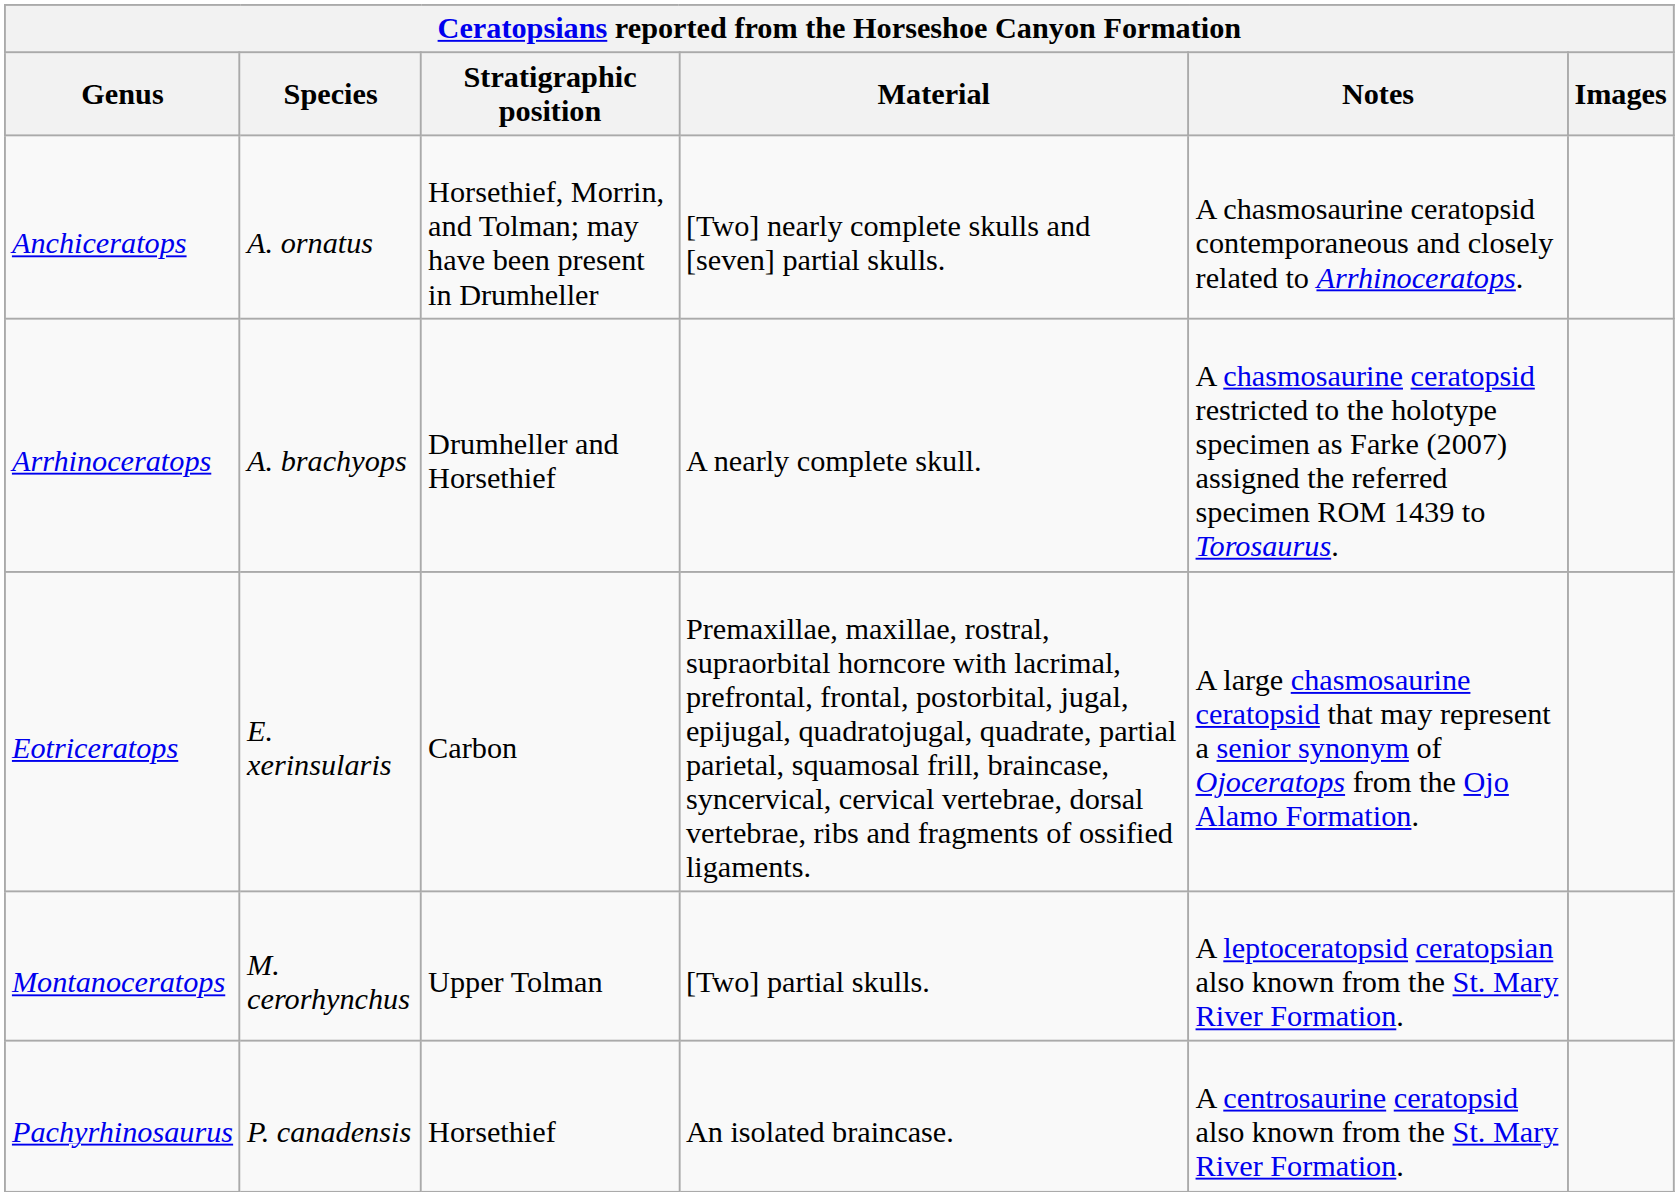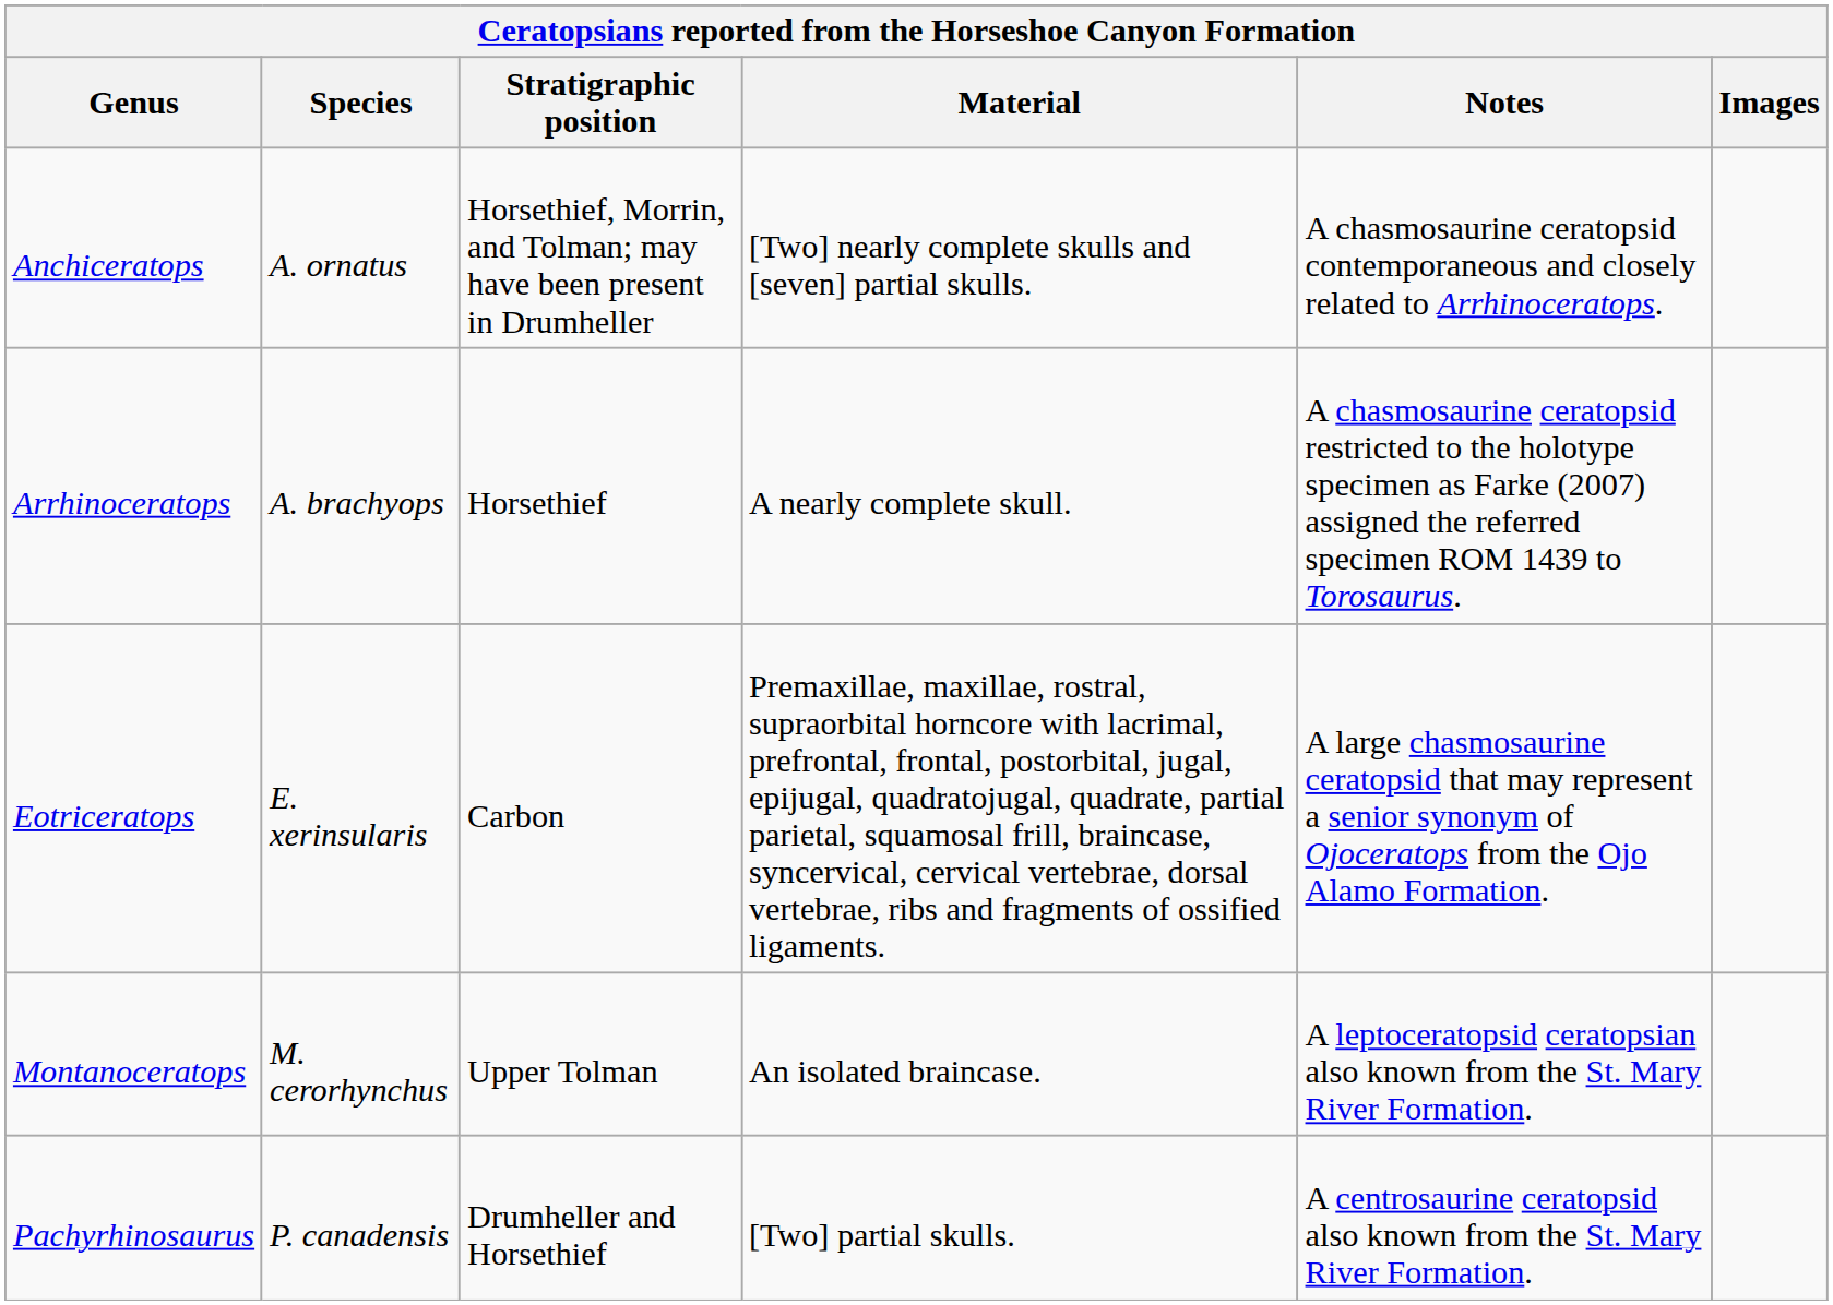Arrhinoceratops | Stratigraphic position: Drumheller and Horsethief -> Horsethief
Montanoceratops | Material: [Two] partial skulls. -> An isolated braincase.
Pachyrhinosaurus | Stratigraphic position: Horsethief -> Drumheller and Horsethief
Pachyrhinosaurus | Material: An isolated braincase. -> [Two] partial skulls.
